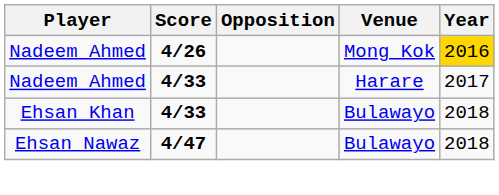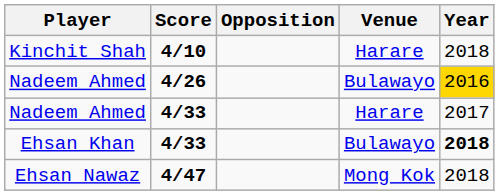+ row: Kinchit Shah | 4/10 | Harare | 2018
Nadeem Ahmed / 4/26 | Venue: Mong Kok -> Bulawayo
Ehsan Khan | Year: normal -> bold
Ehsan Nawaz | Venue: Bulawayo -> Mong Kok
